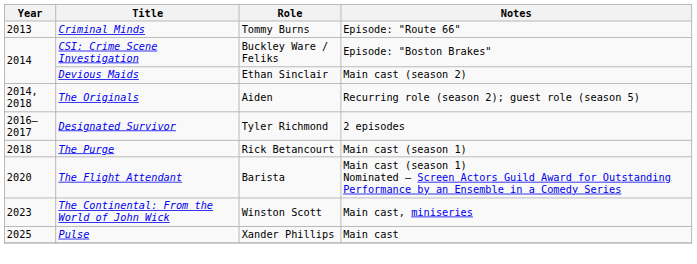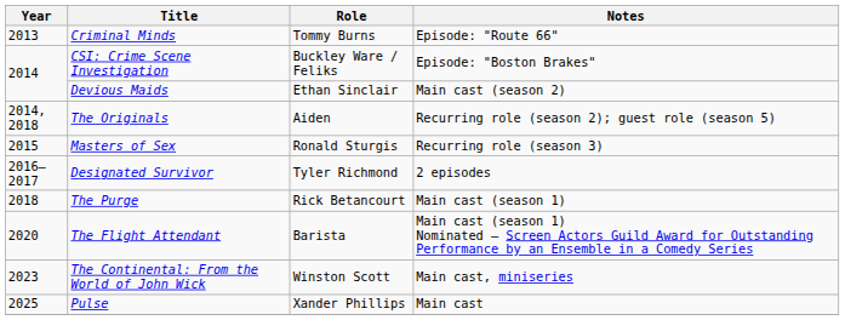+ row: 2015 | Masters of Sex | Ronald Sturgis | Recurring role (season 3)
